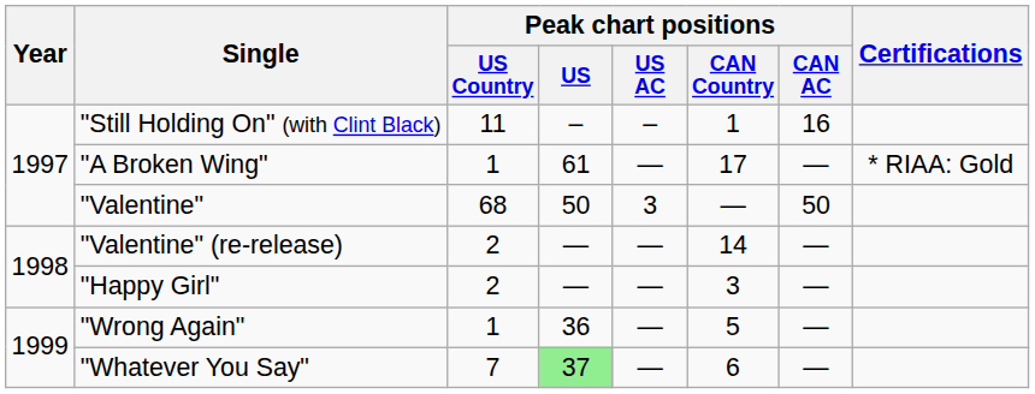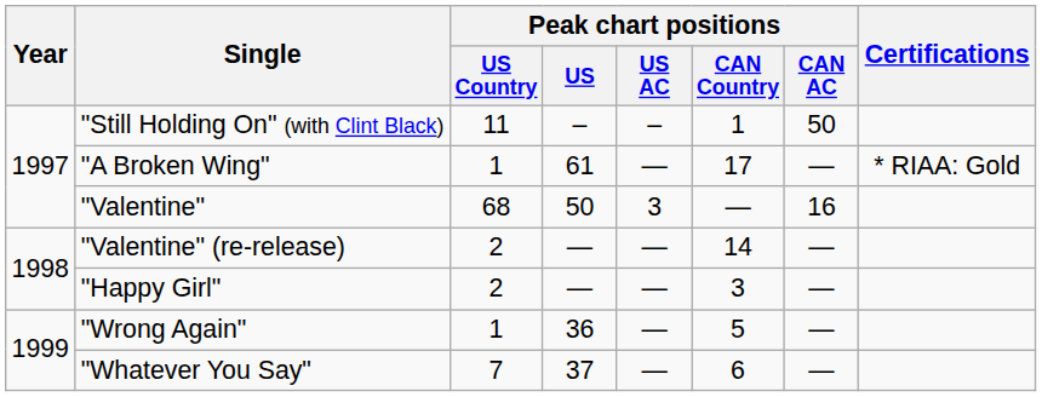"Still Holding On" (with Clint Black) | Peak chart positions / CAN AC: 16 -> 50
"Valentine" | Peak chart positions / CAN AC: 50 -> 16
"Whatever You Say" | Peak chart positions / US: lightgreen background -> no background
